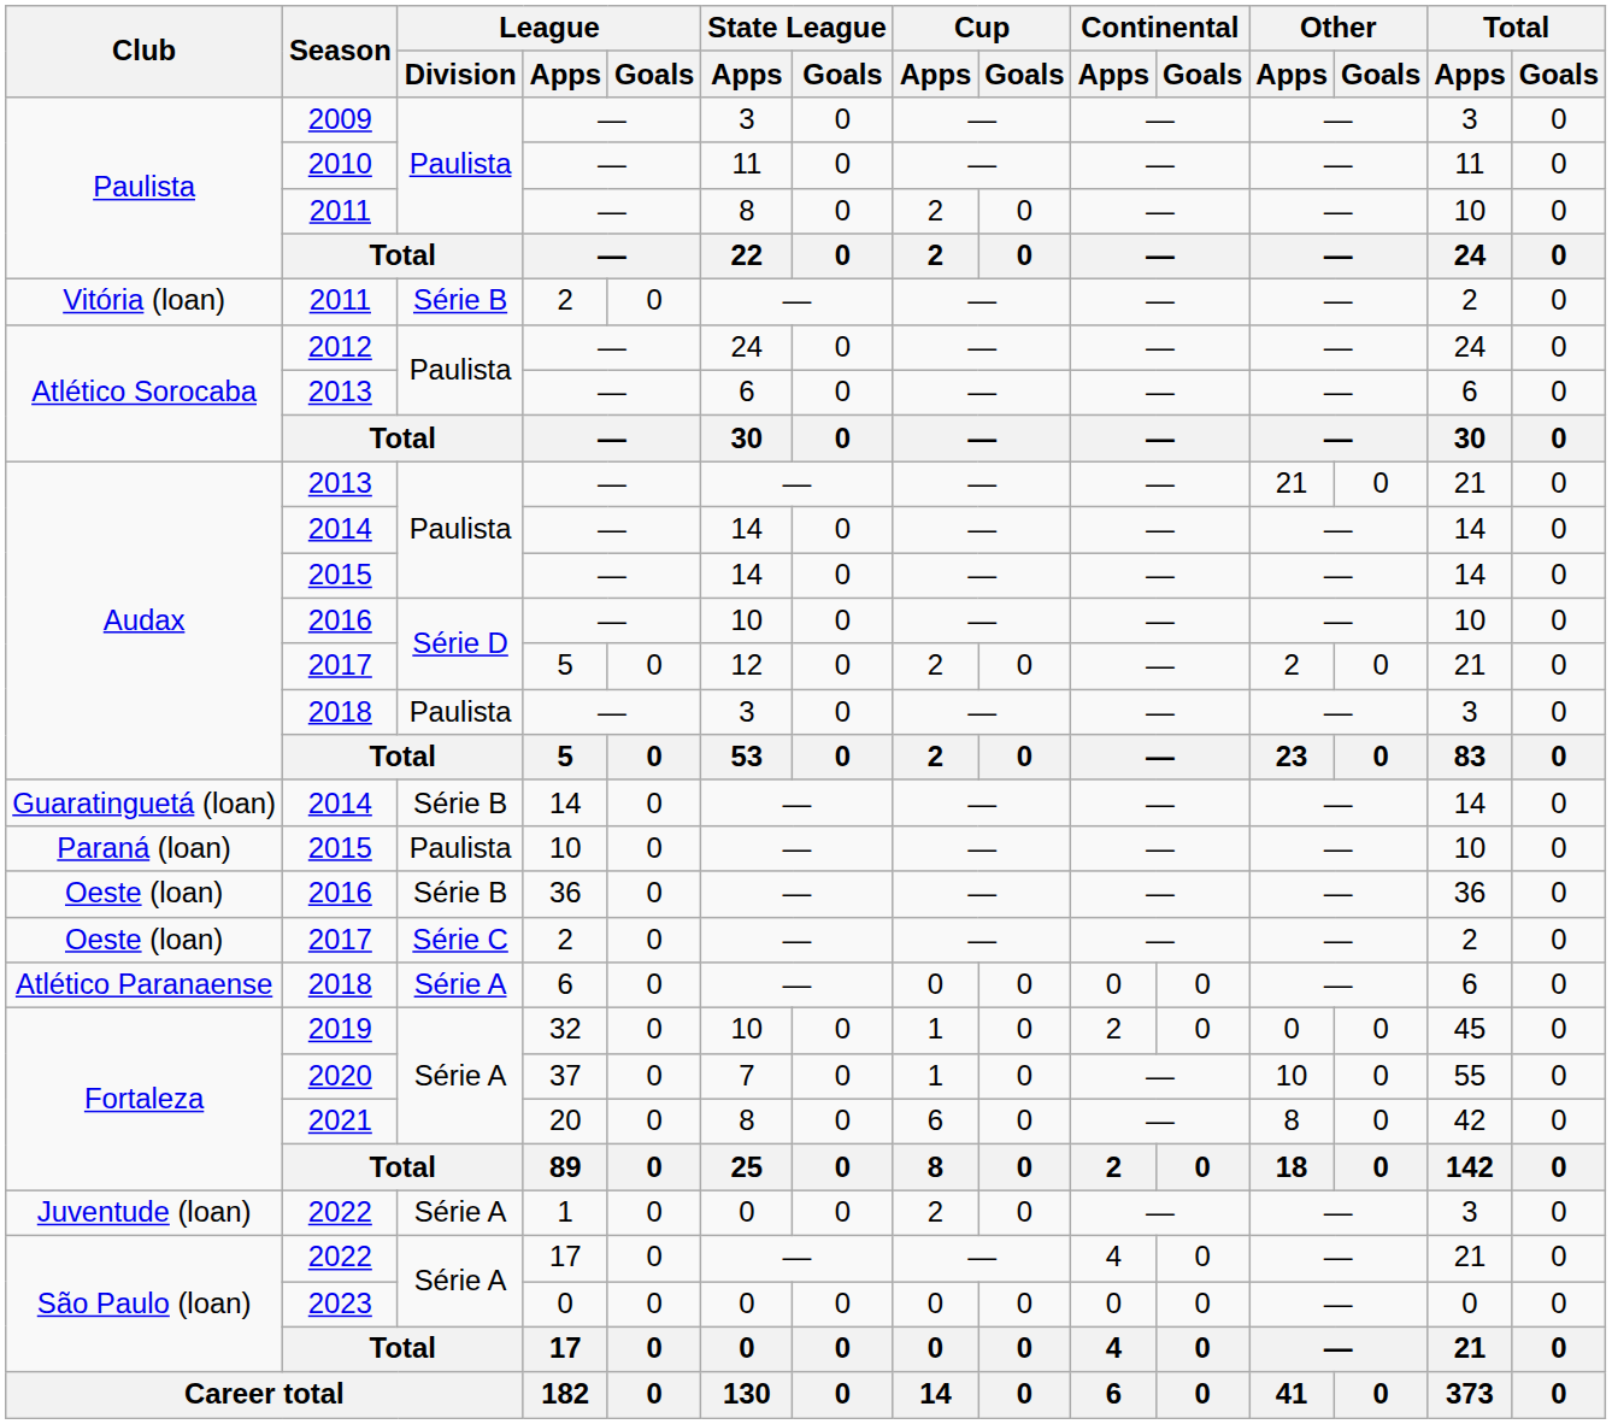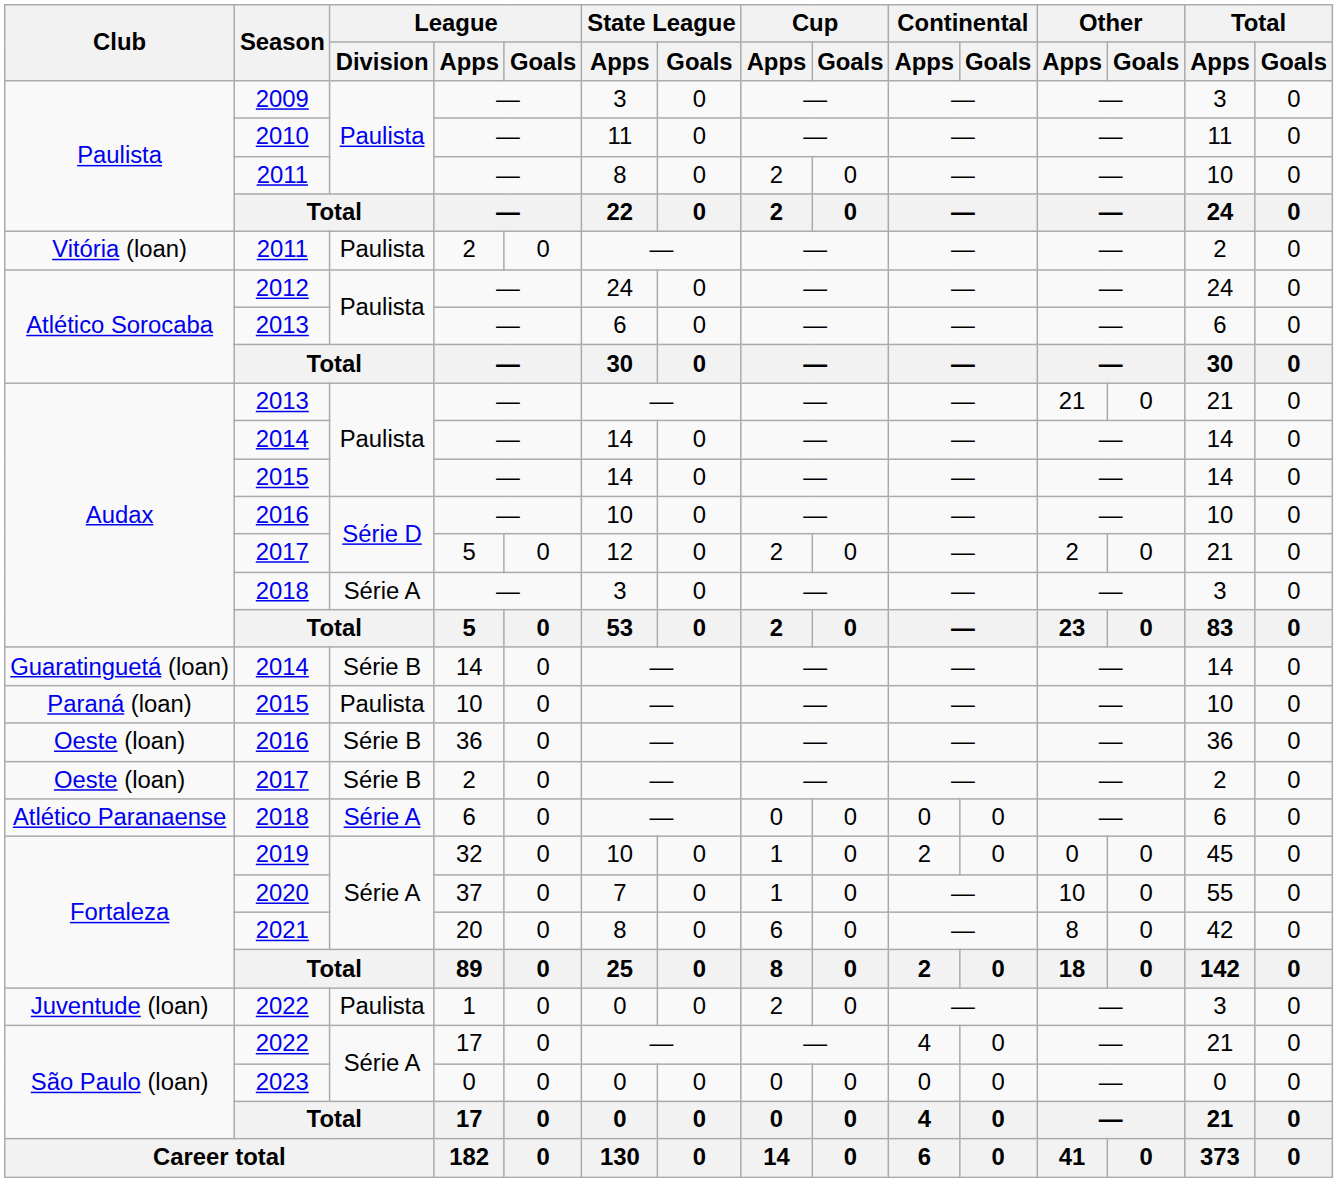Vitória (loan) / 2011 | League / Division: Série B -> Paulista
Audax / 2018 | League / Division: Paulista -> Série A
Oeste (loan) / 2017 | League / Division: Série C -> Série B
Juventude (loan) / 2022 | League / Division: Série A -> Paulista
